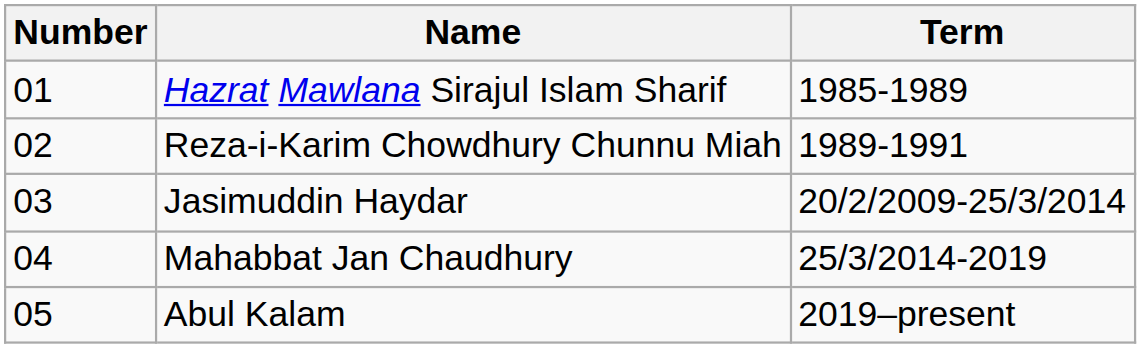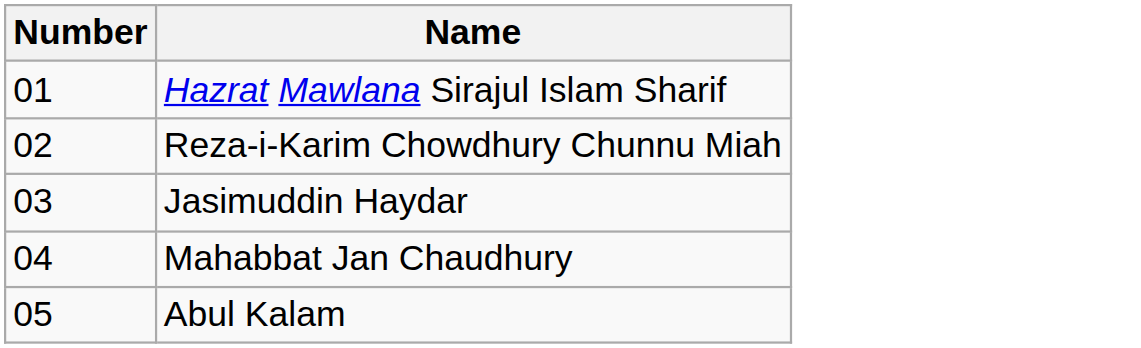- column: Term | 1985-1989 | 1989-1991 | 20/2/2009-25/3/2014 | 25/3/2014-2019 | 2019–present
